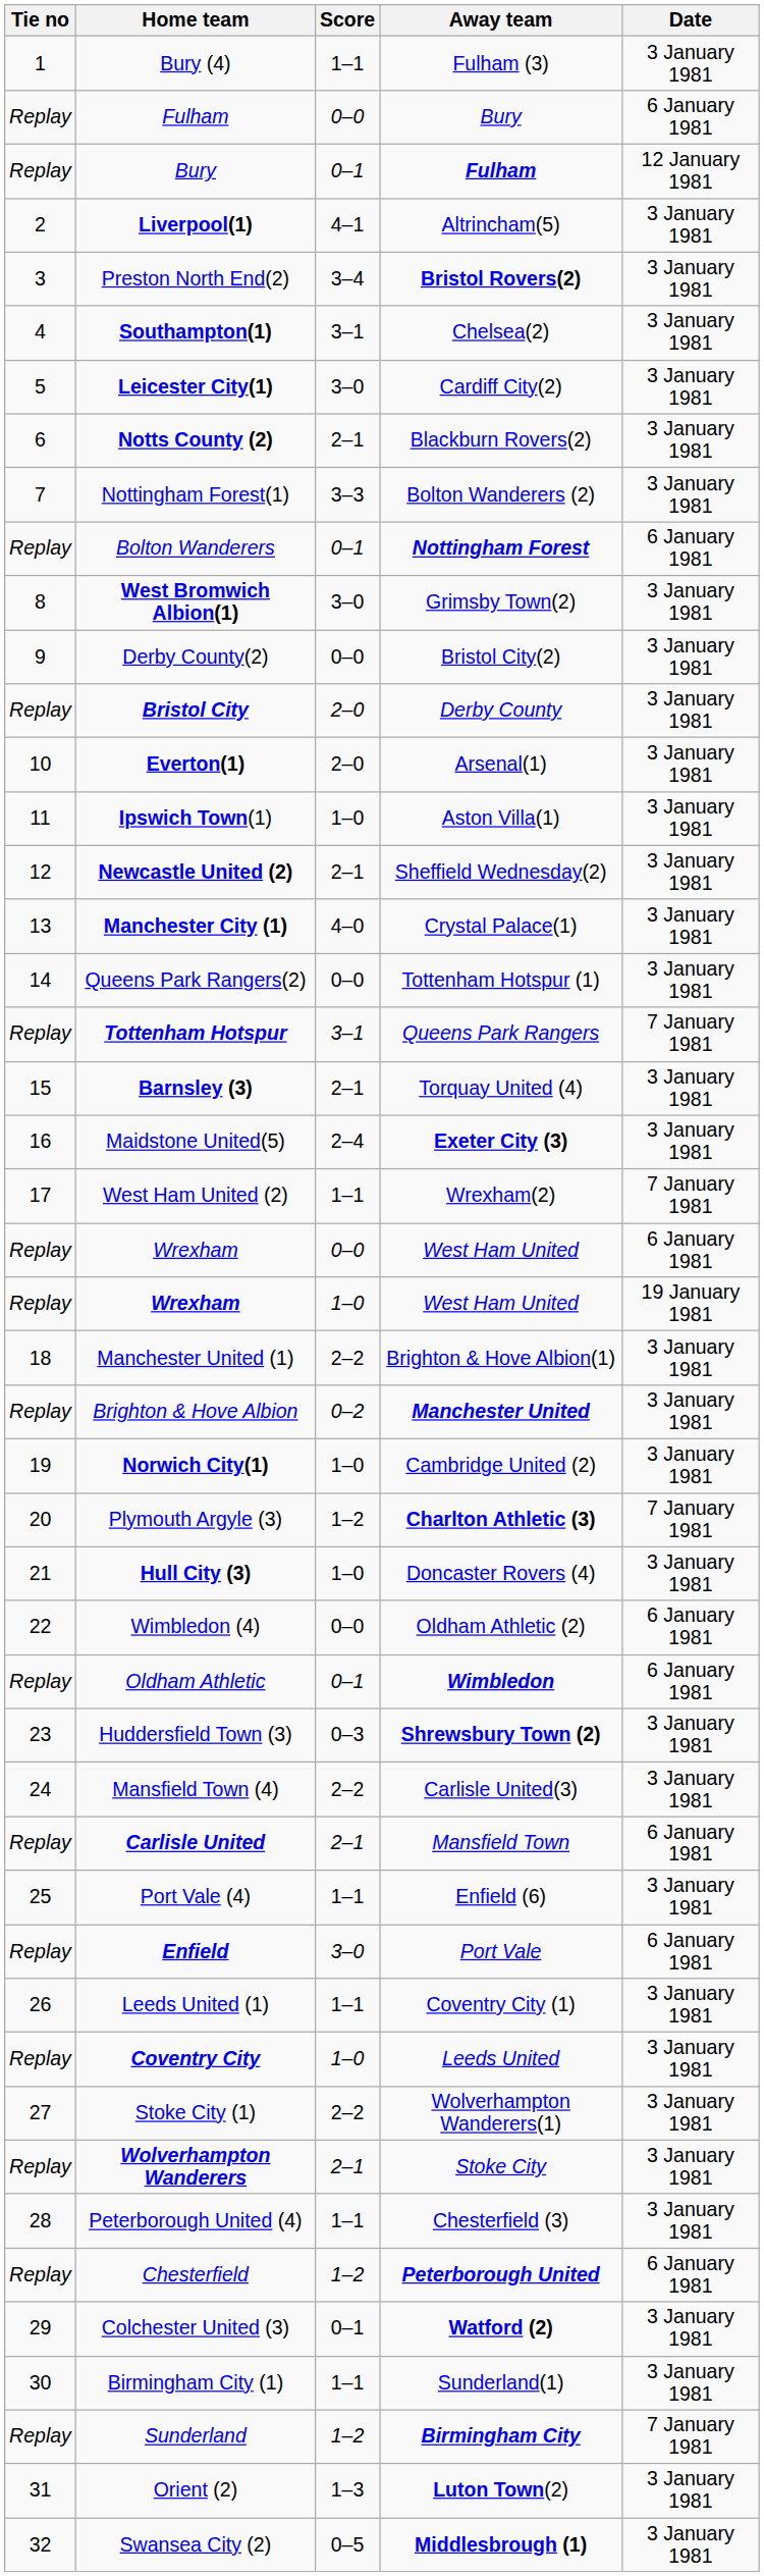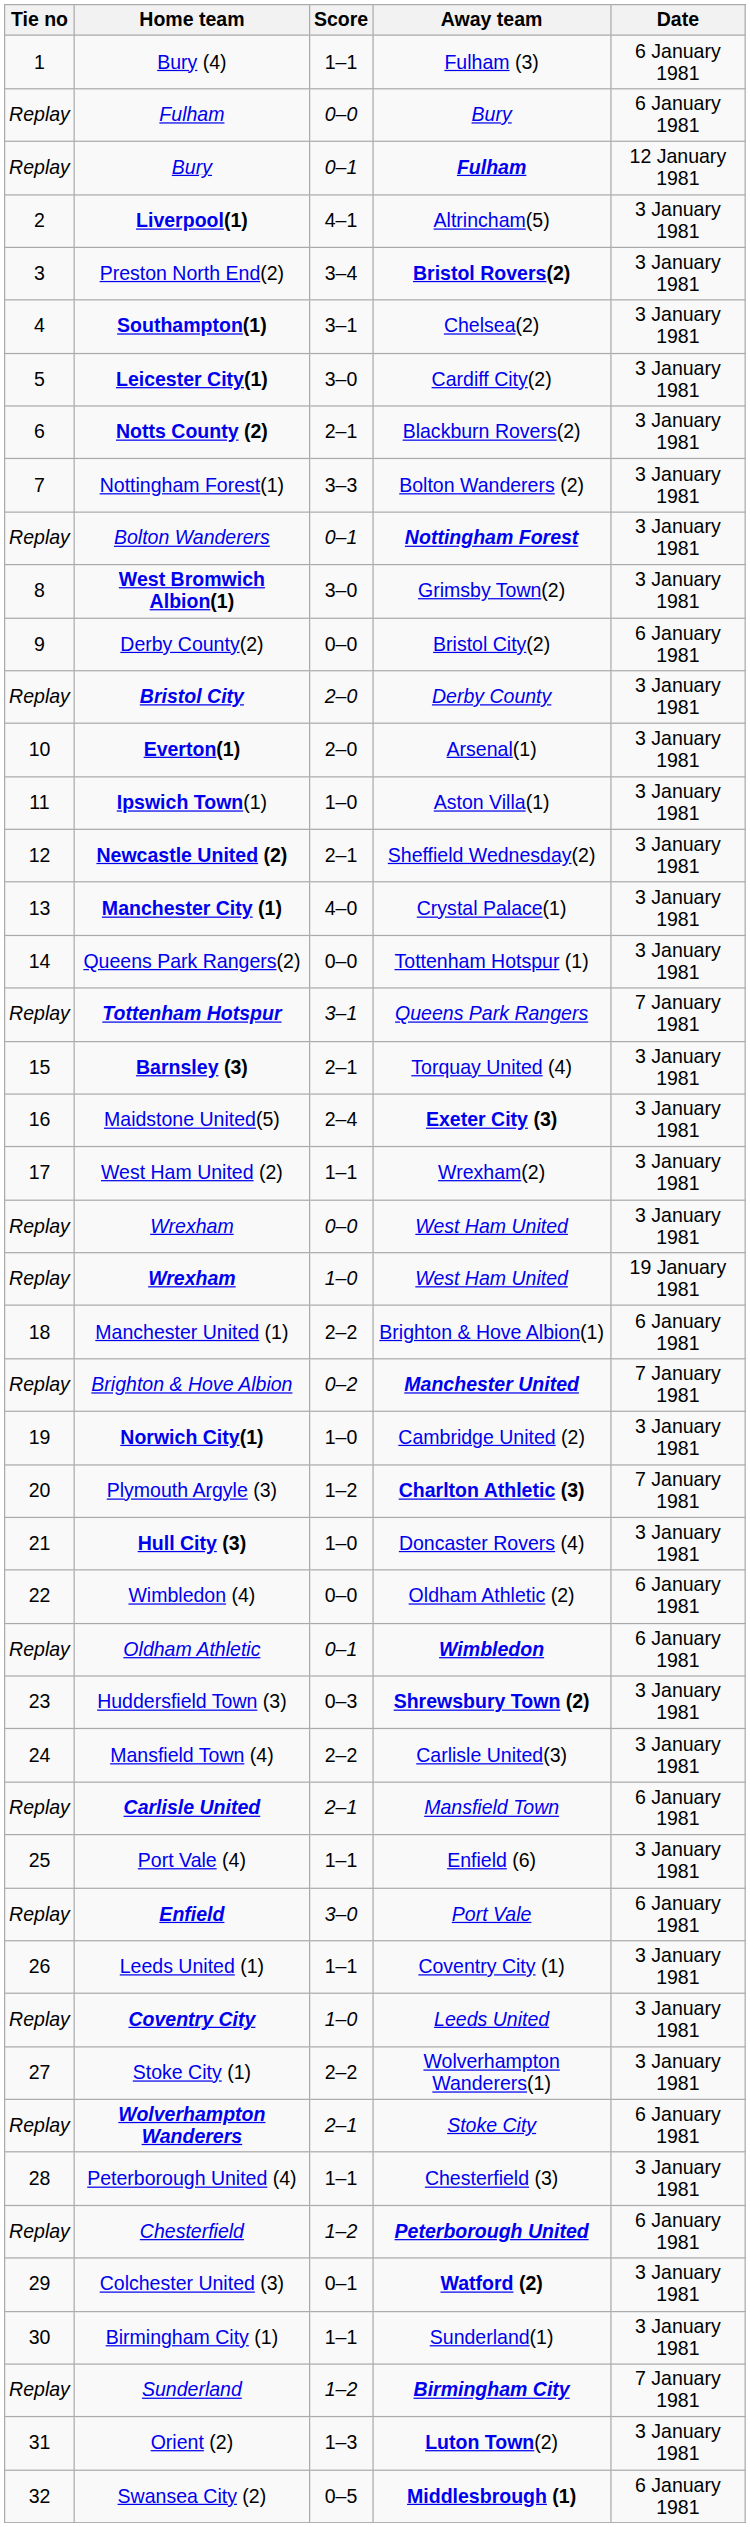Bury (4) | Date: 3 January 1981 -> 6 January 1981
Bolton Wanderers | Date: 6 January 1981 -> 3 January 1981
Derby County(2) | Date: 3 January 1981 -> 6 January 1981
West Ham United (2) | Date: 7 January 1981 -> 3 January 1981
Wrexham / 0–0 | Date: 6 January 1981 -> 3 January 1981
Manchester United (1) | Date: 3 January 1981 -> 6 January 1981
Brighton & Hove Albion | Date: 3 January 1981 -> 7 January 1981
Wolverhampton Wanderers | Date: 3 January 1981 -> 6 January 1981
Swansea City (2) | Date: 3 January 1981 -> 6 January 1981
